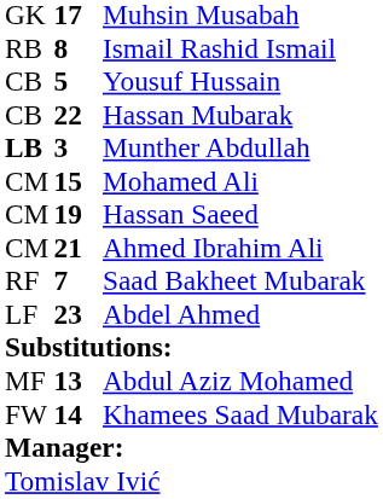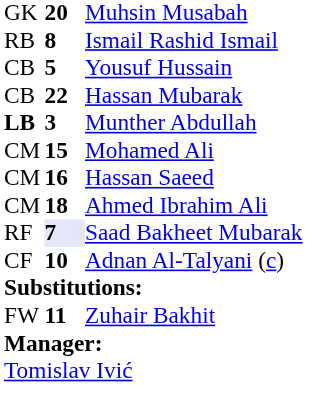Muhsin Musabah | column 2: 17 -> 20
Hassan Saeed | column 2: 19 -> 16
Ahmed Ibrahim Ali | column 2: 21 -> 18
Saad Bakheet Mubarak | column 2: no background -> lavender background
+ row: CF | 10 | Adnan Al-Talyani (c)
- row: LF | 23 | Abdel Ahmed
- row: MF | 13 | Abdul Aziz Mohamed
+ row: FW | 11 | Zuhair Bakhit
- row: FW | 14 | Khamees Saad Mubarak
